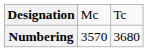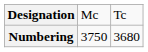Numbering | column 2: 3570 -> 3750
